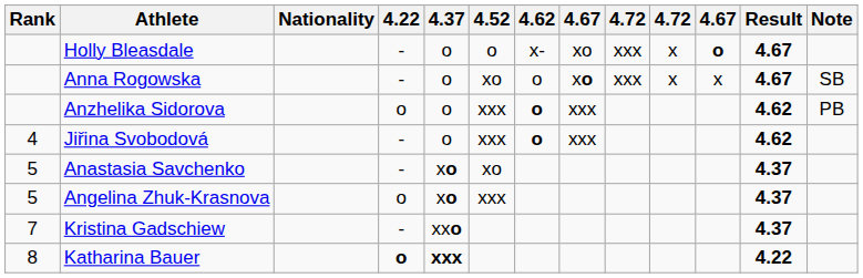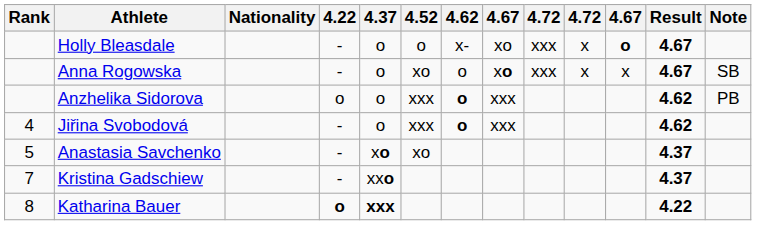- row: 5 | Angelina Zhuk-Krasnova | o | xo | xxx | 4.37
